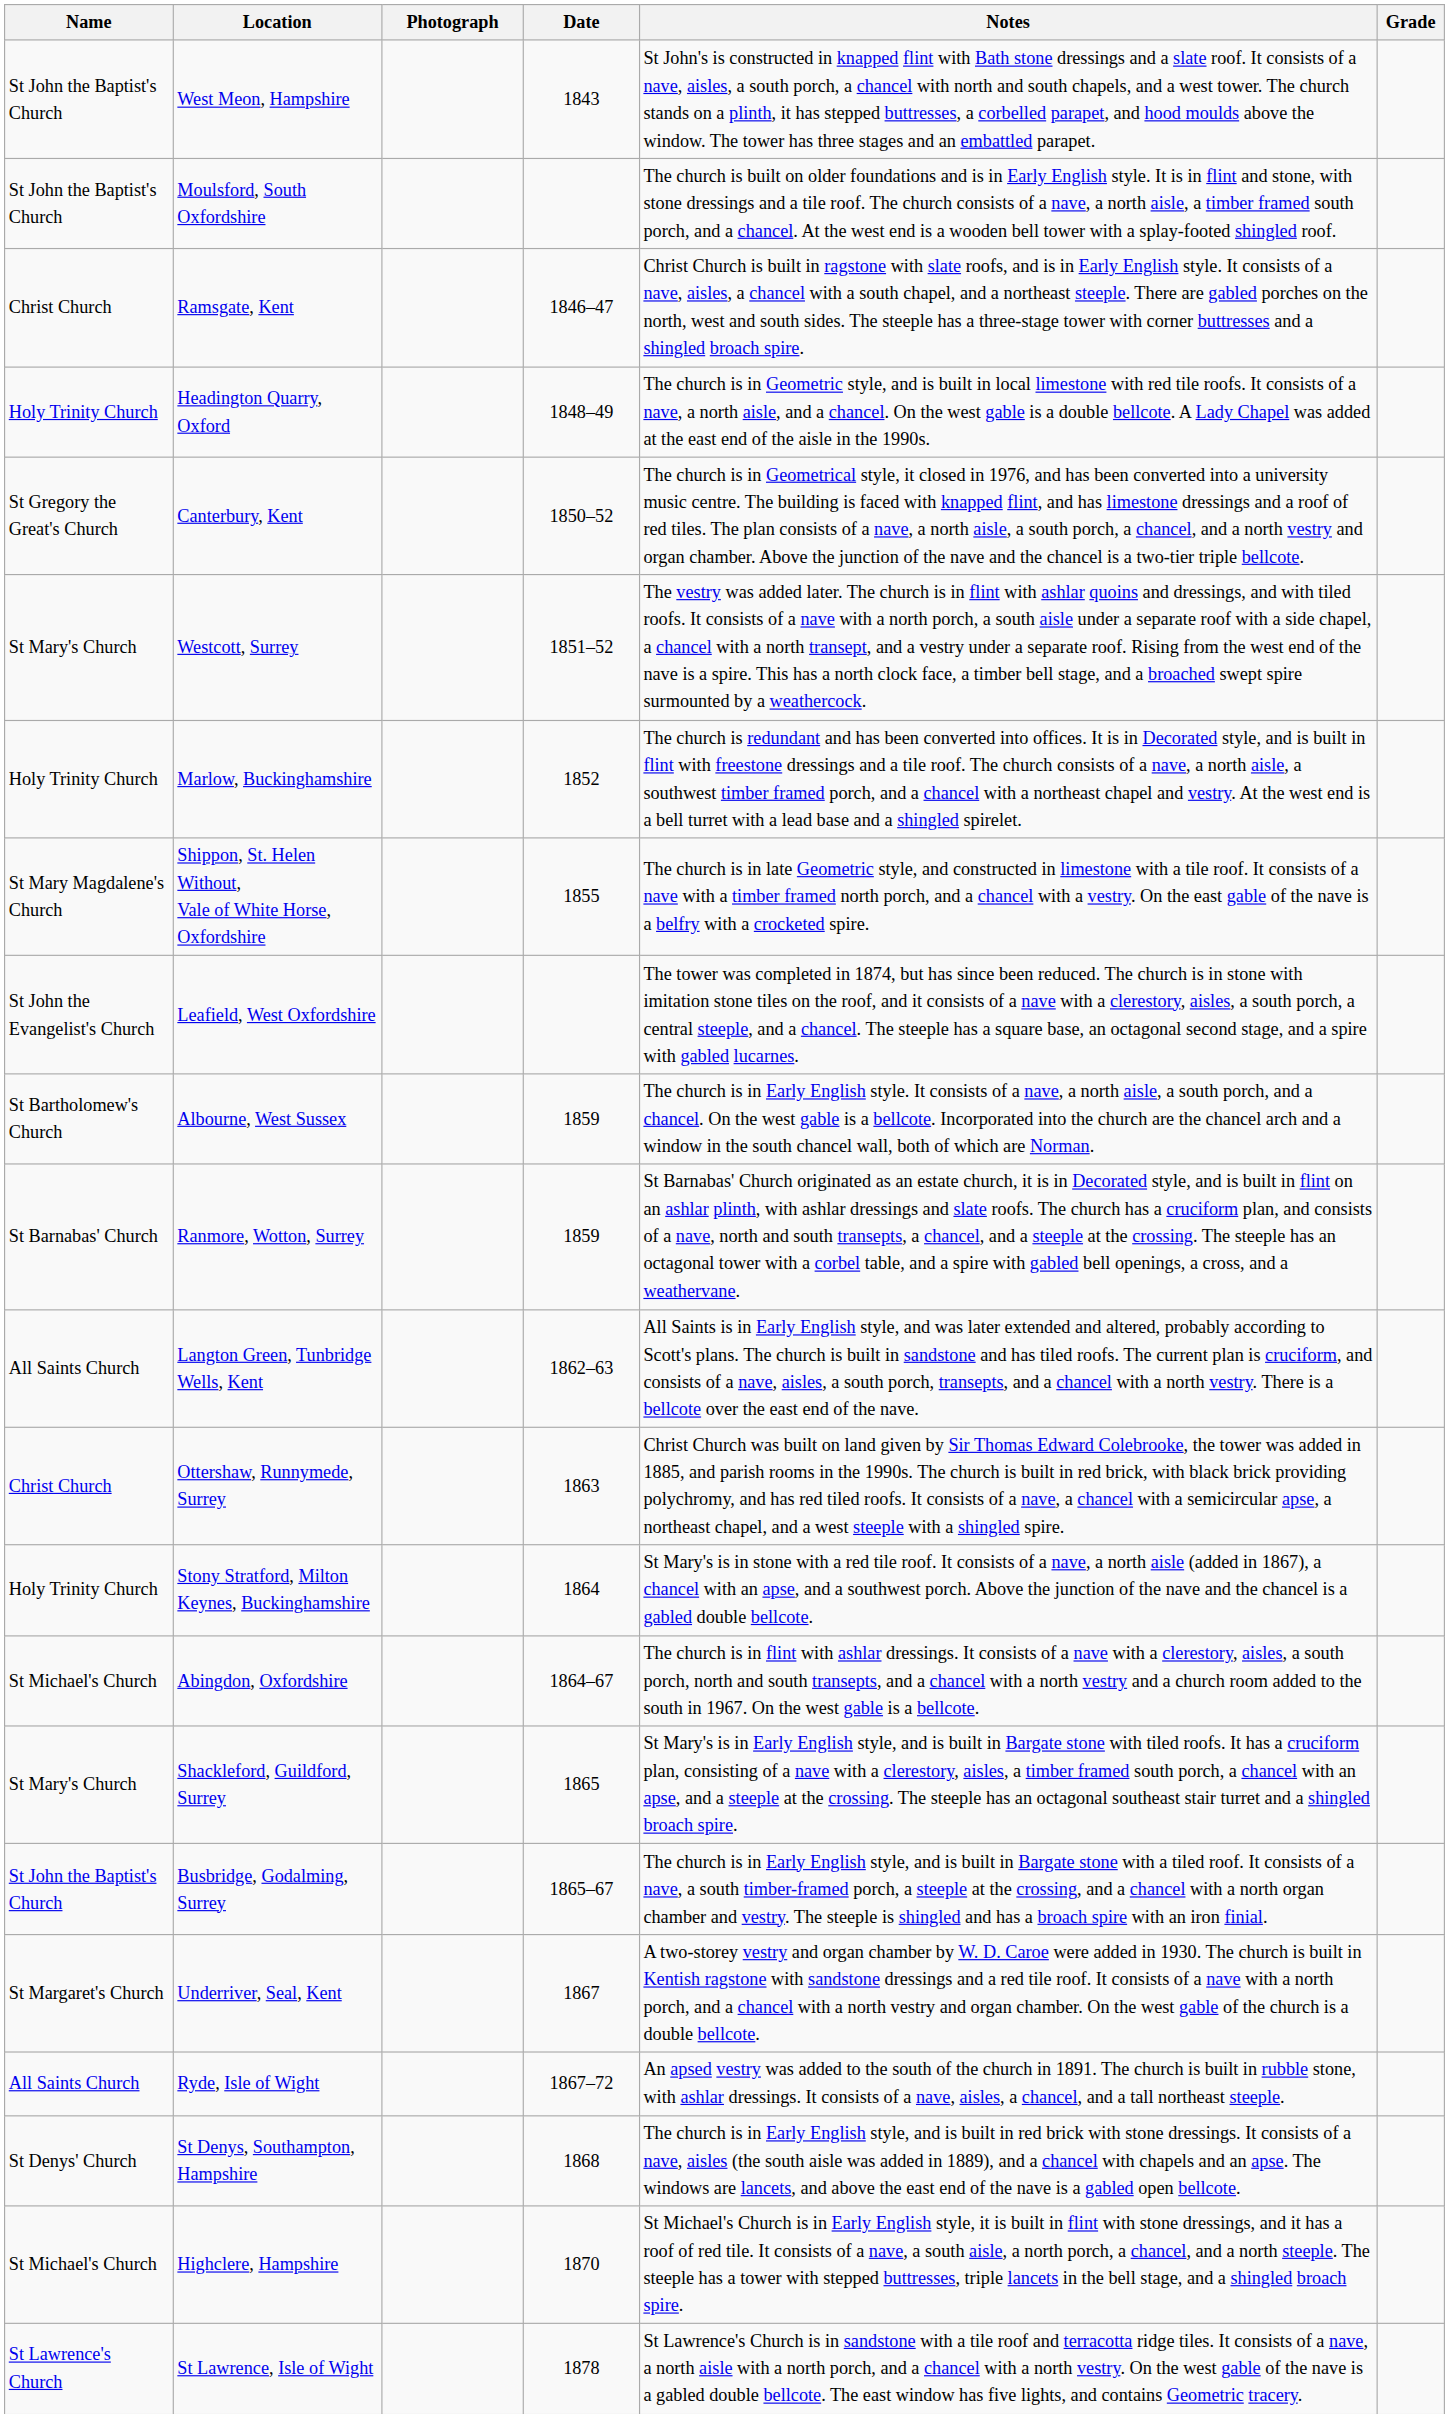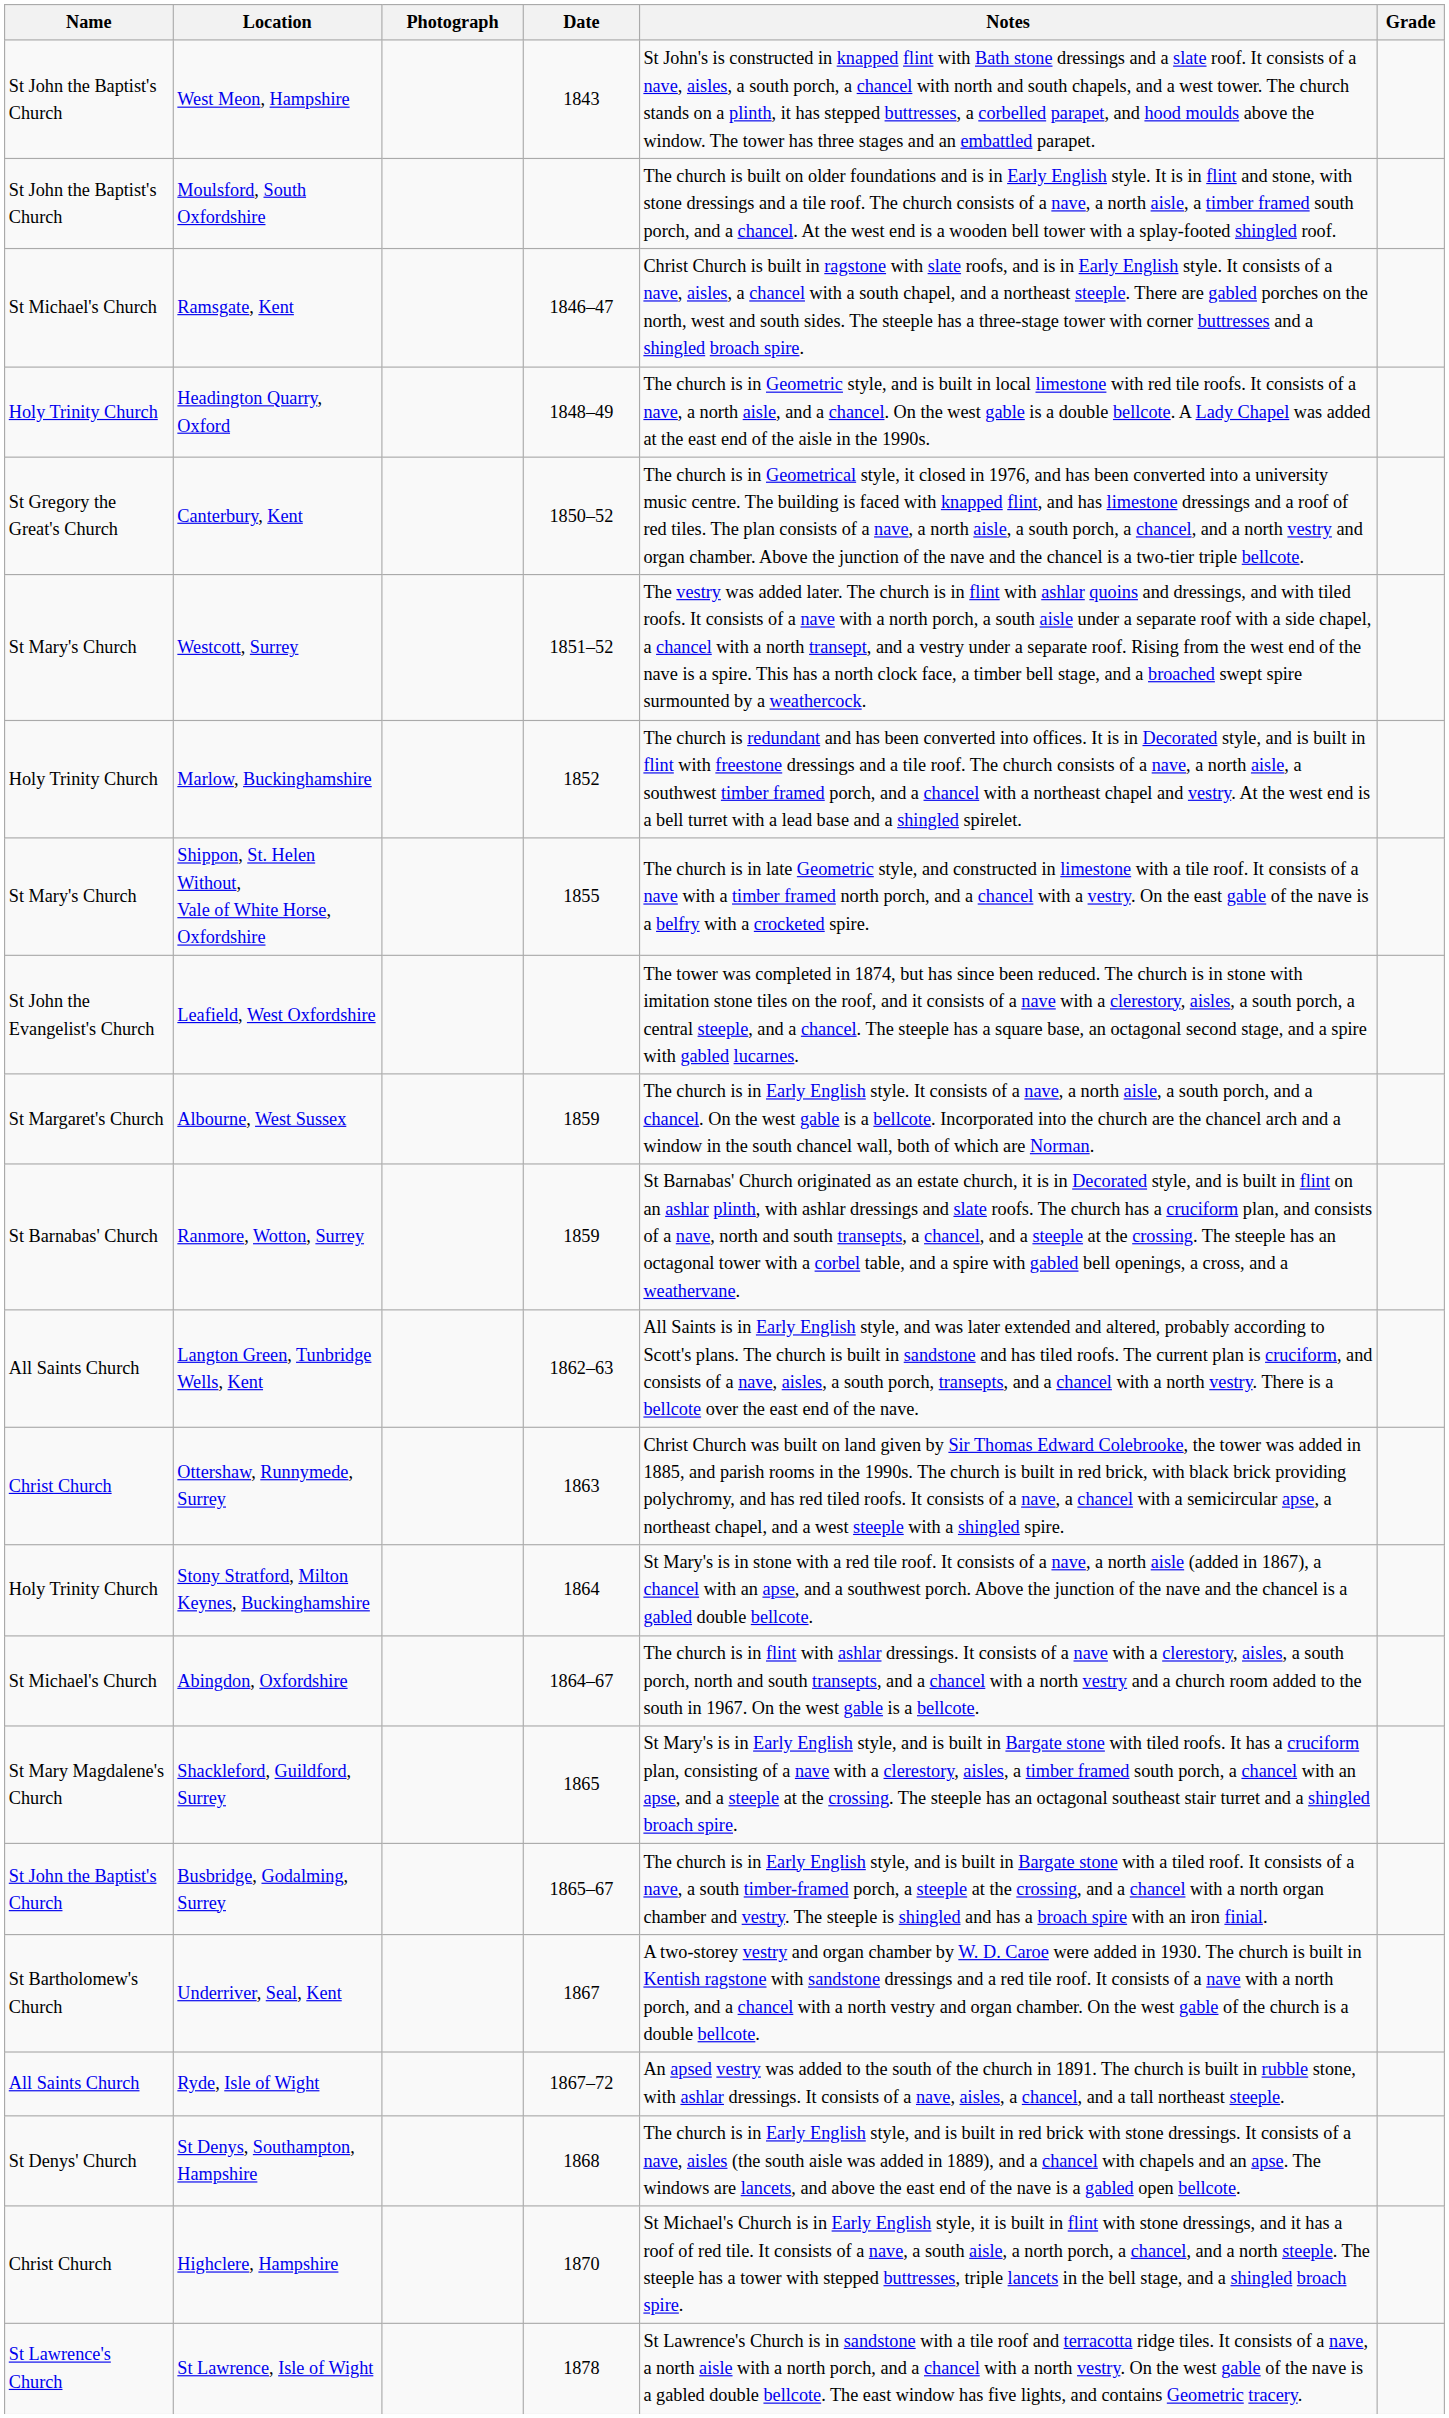Ramsgate, Kent | Name: Christ Church -> St Michael's Church
Shippon, St. Helen Without, Vale of White Horse, Oxfordshire | Name: St Mary Magdalene's Church -> St Mary's Church
Albourne, West Sussex | Name: St Bartholomew's Church -> St Margaret's Church
Shackleford, Guildford, Surrey | Name: St Mary's Church -> St Mary Magdalene's Church
Underriver, Seal, Kent | Name: St Margaret's Church -> St Bartholomew's Church
Highclere, Hampshire | Name: St Michael's Church -> Christ Church
